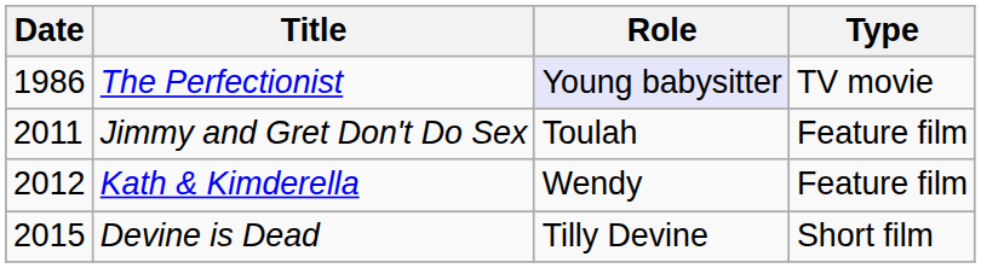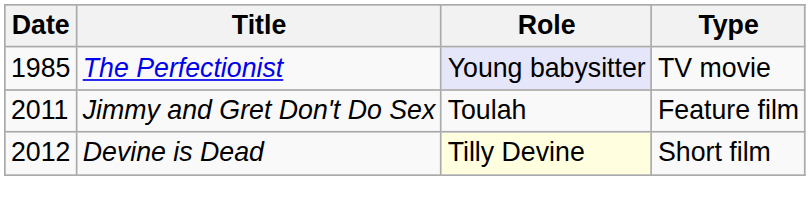The Perfectionist | Date: 1986 -> 1985
- row: 2012 | Kath & Kimderella | Wendy | Feature film
Devine is Dead | Date: 2015 -> 2012
Devine is Dead | Role: no background -> lightyellow background
